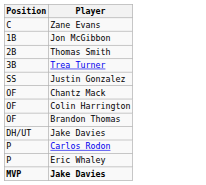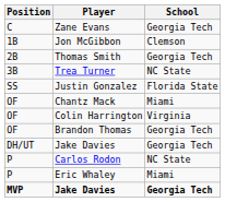+ column: School | Georgia Tech | Clemson | Georgia Tech | NC State | Florida State | Miami | Virginia | Georgia Tech | Georgia Tech | NC State | Miami | Georgia Tech
